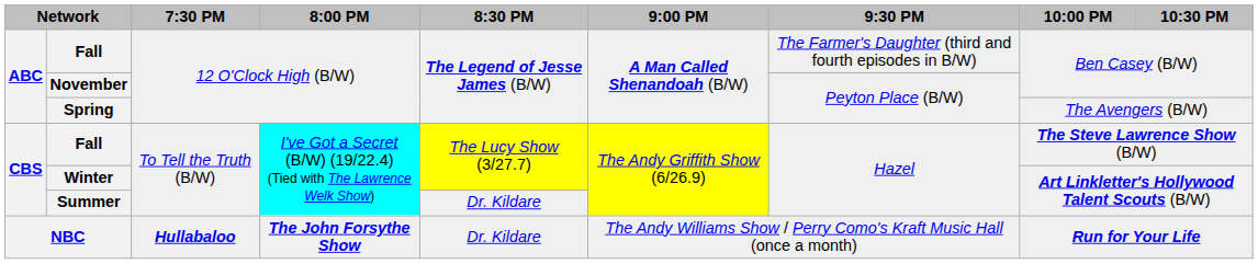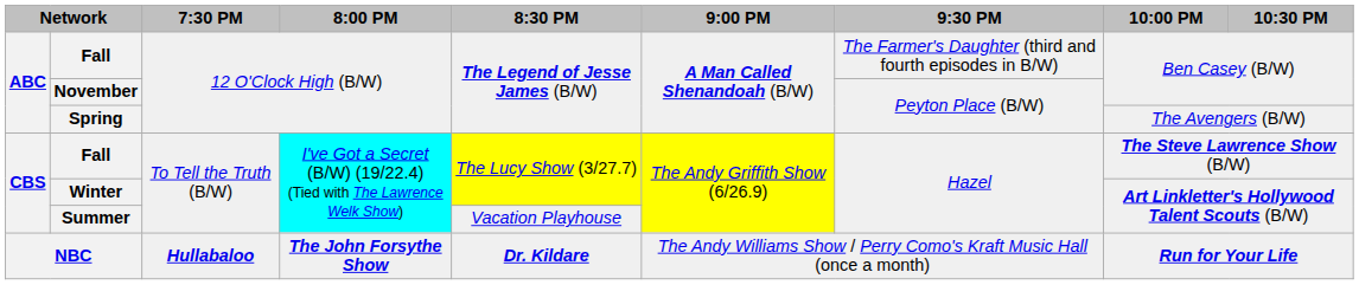Summer | 8:30 PM: Dr. Kildare -> Vacation Playhouse
NBC | 8:30 PM: normal -> bold
